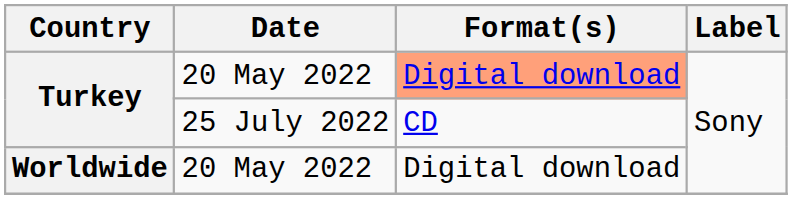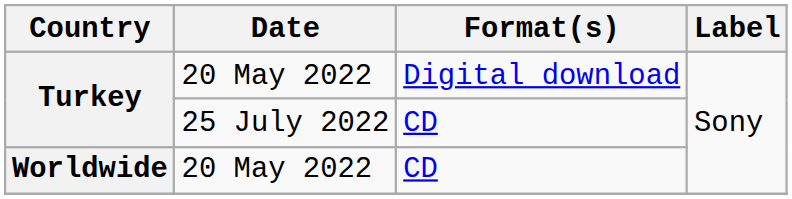Turkey / 20 May 2022 | Format(s): lightsalmon background -> no background
Worldwide | Format(s): Digital download -> CD
